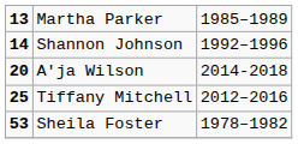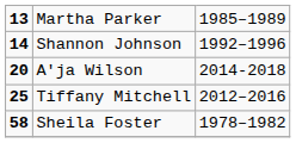Sheila Foster | column 1: 53 -> 58
